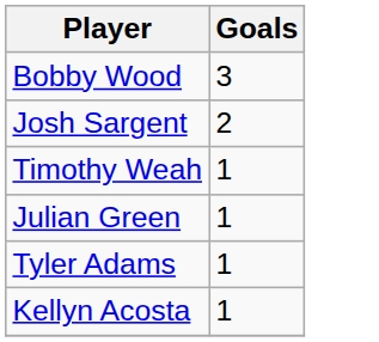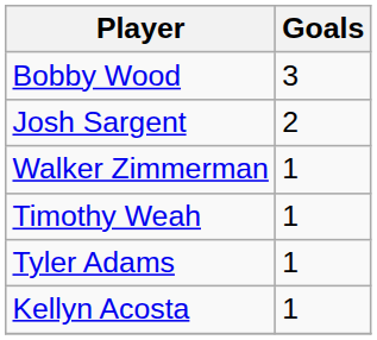+ row: Walker Zimmerman | 1
- row: Julian Green | 1
